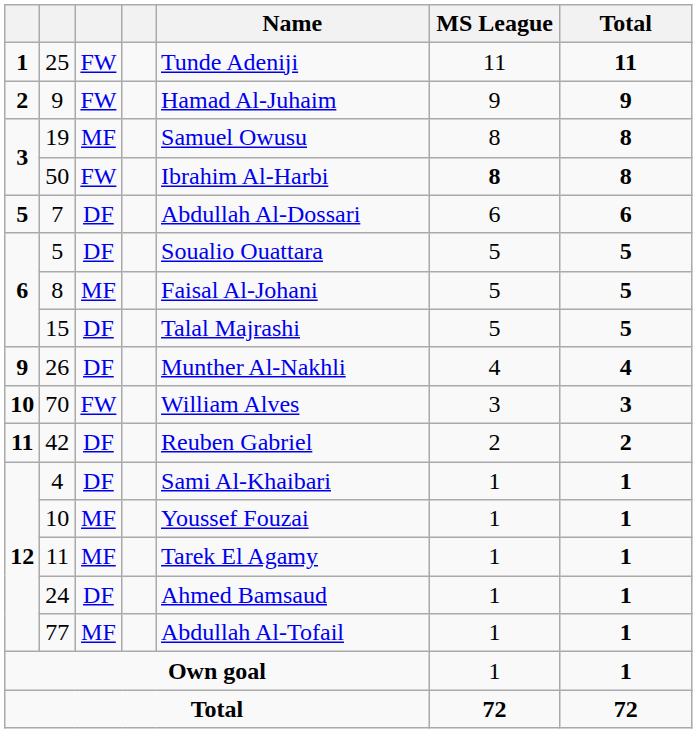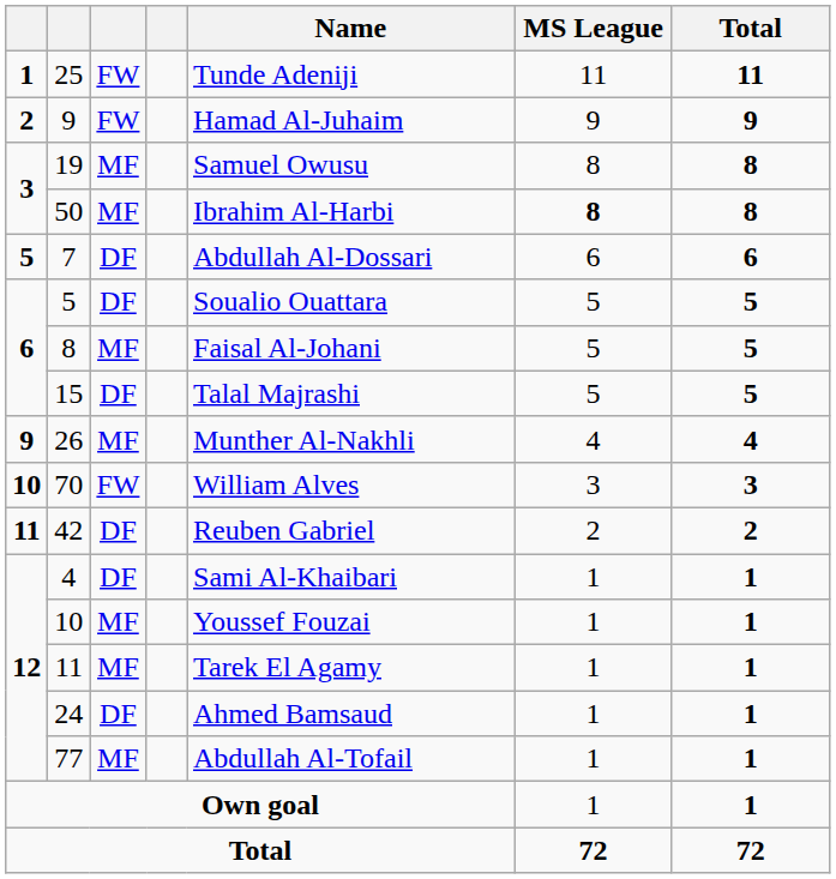50 | column 3: FW -> MF
26 | column 3: DF -> MF
